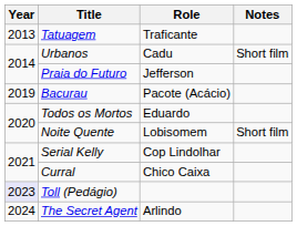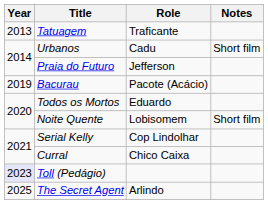The Secret Agent | Year: 2024 -> 2025
